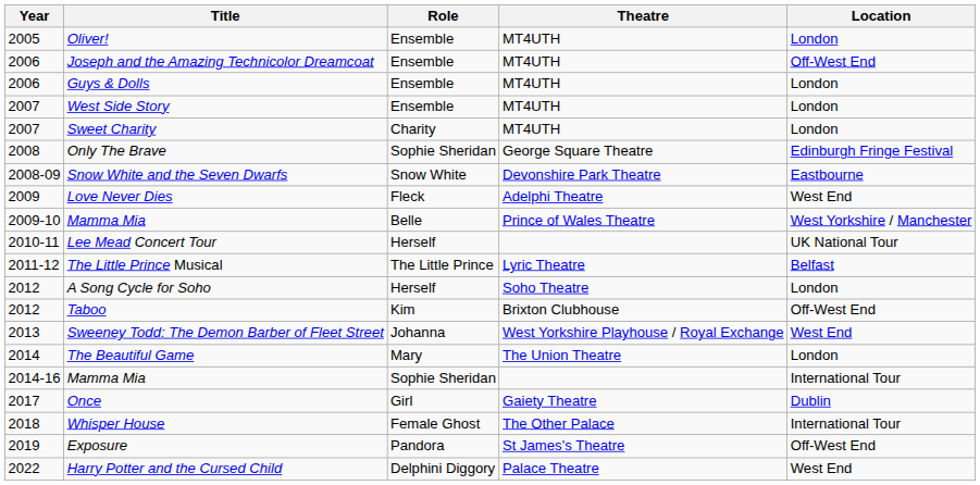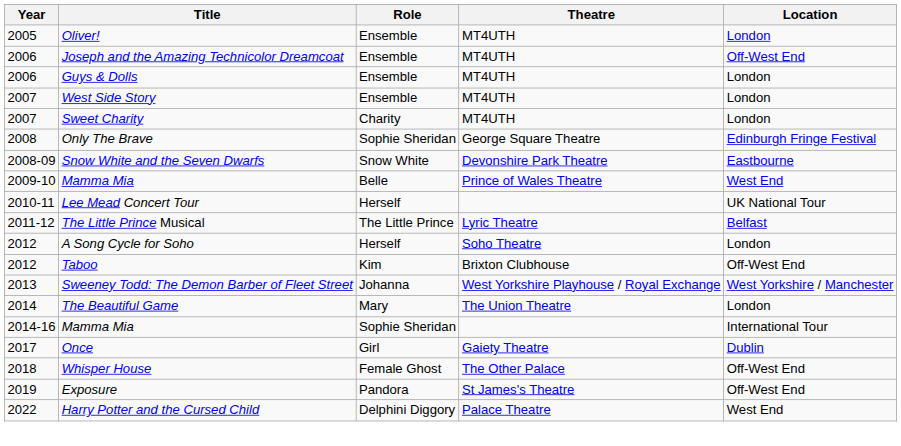- row: 2009 | Love Never Dies | Fleck | Adelphi Theatre | West End
2009-10 / Mamma Mia | Location: West Yorkshire / Manchester -> West End
Sweeney Todd: The Demon Barber of Fleet Street | Location: West End -> West Yorkshire / Manchester
Whisper House | Location: International Tour -> Off-West End
